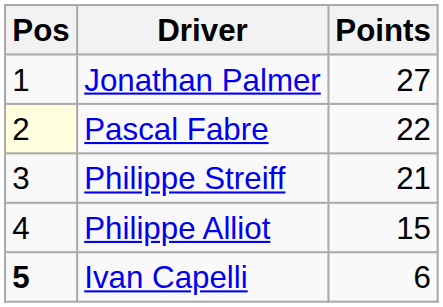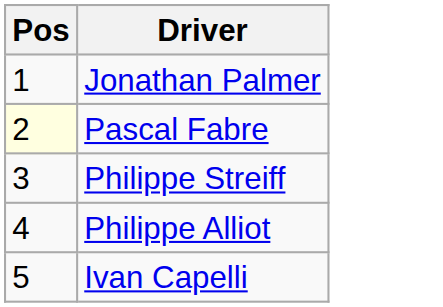- column: Points | 27 | 22 | 21 | 15 | 6
Ivan Capelli | Pos: bold -> normal
